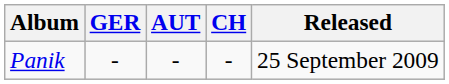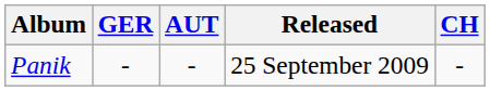columns swapped: CH <-> Released
